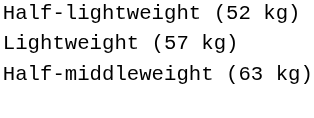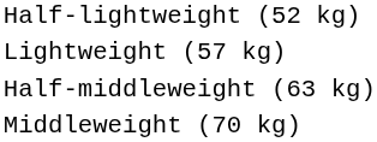+ row: Middleweight (70 kg)
